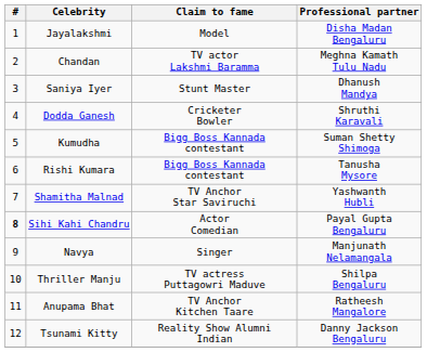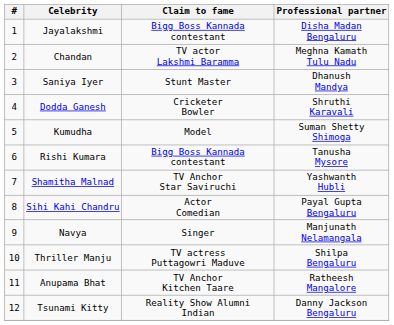Jayalakshmi | Claim to fame: Model -> Bigg Boss Kannada contestant
Kumudha | Claim to fame: Bigg Boss Kannada contestant -> Model
Sihi Kahi Chandru | #: bold -> normal
